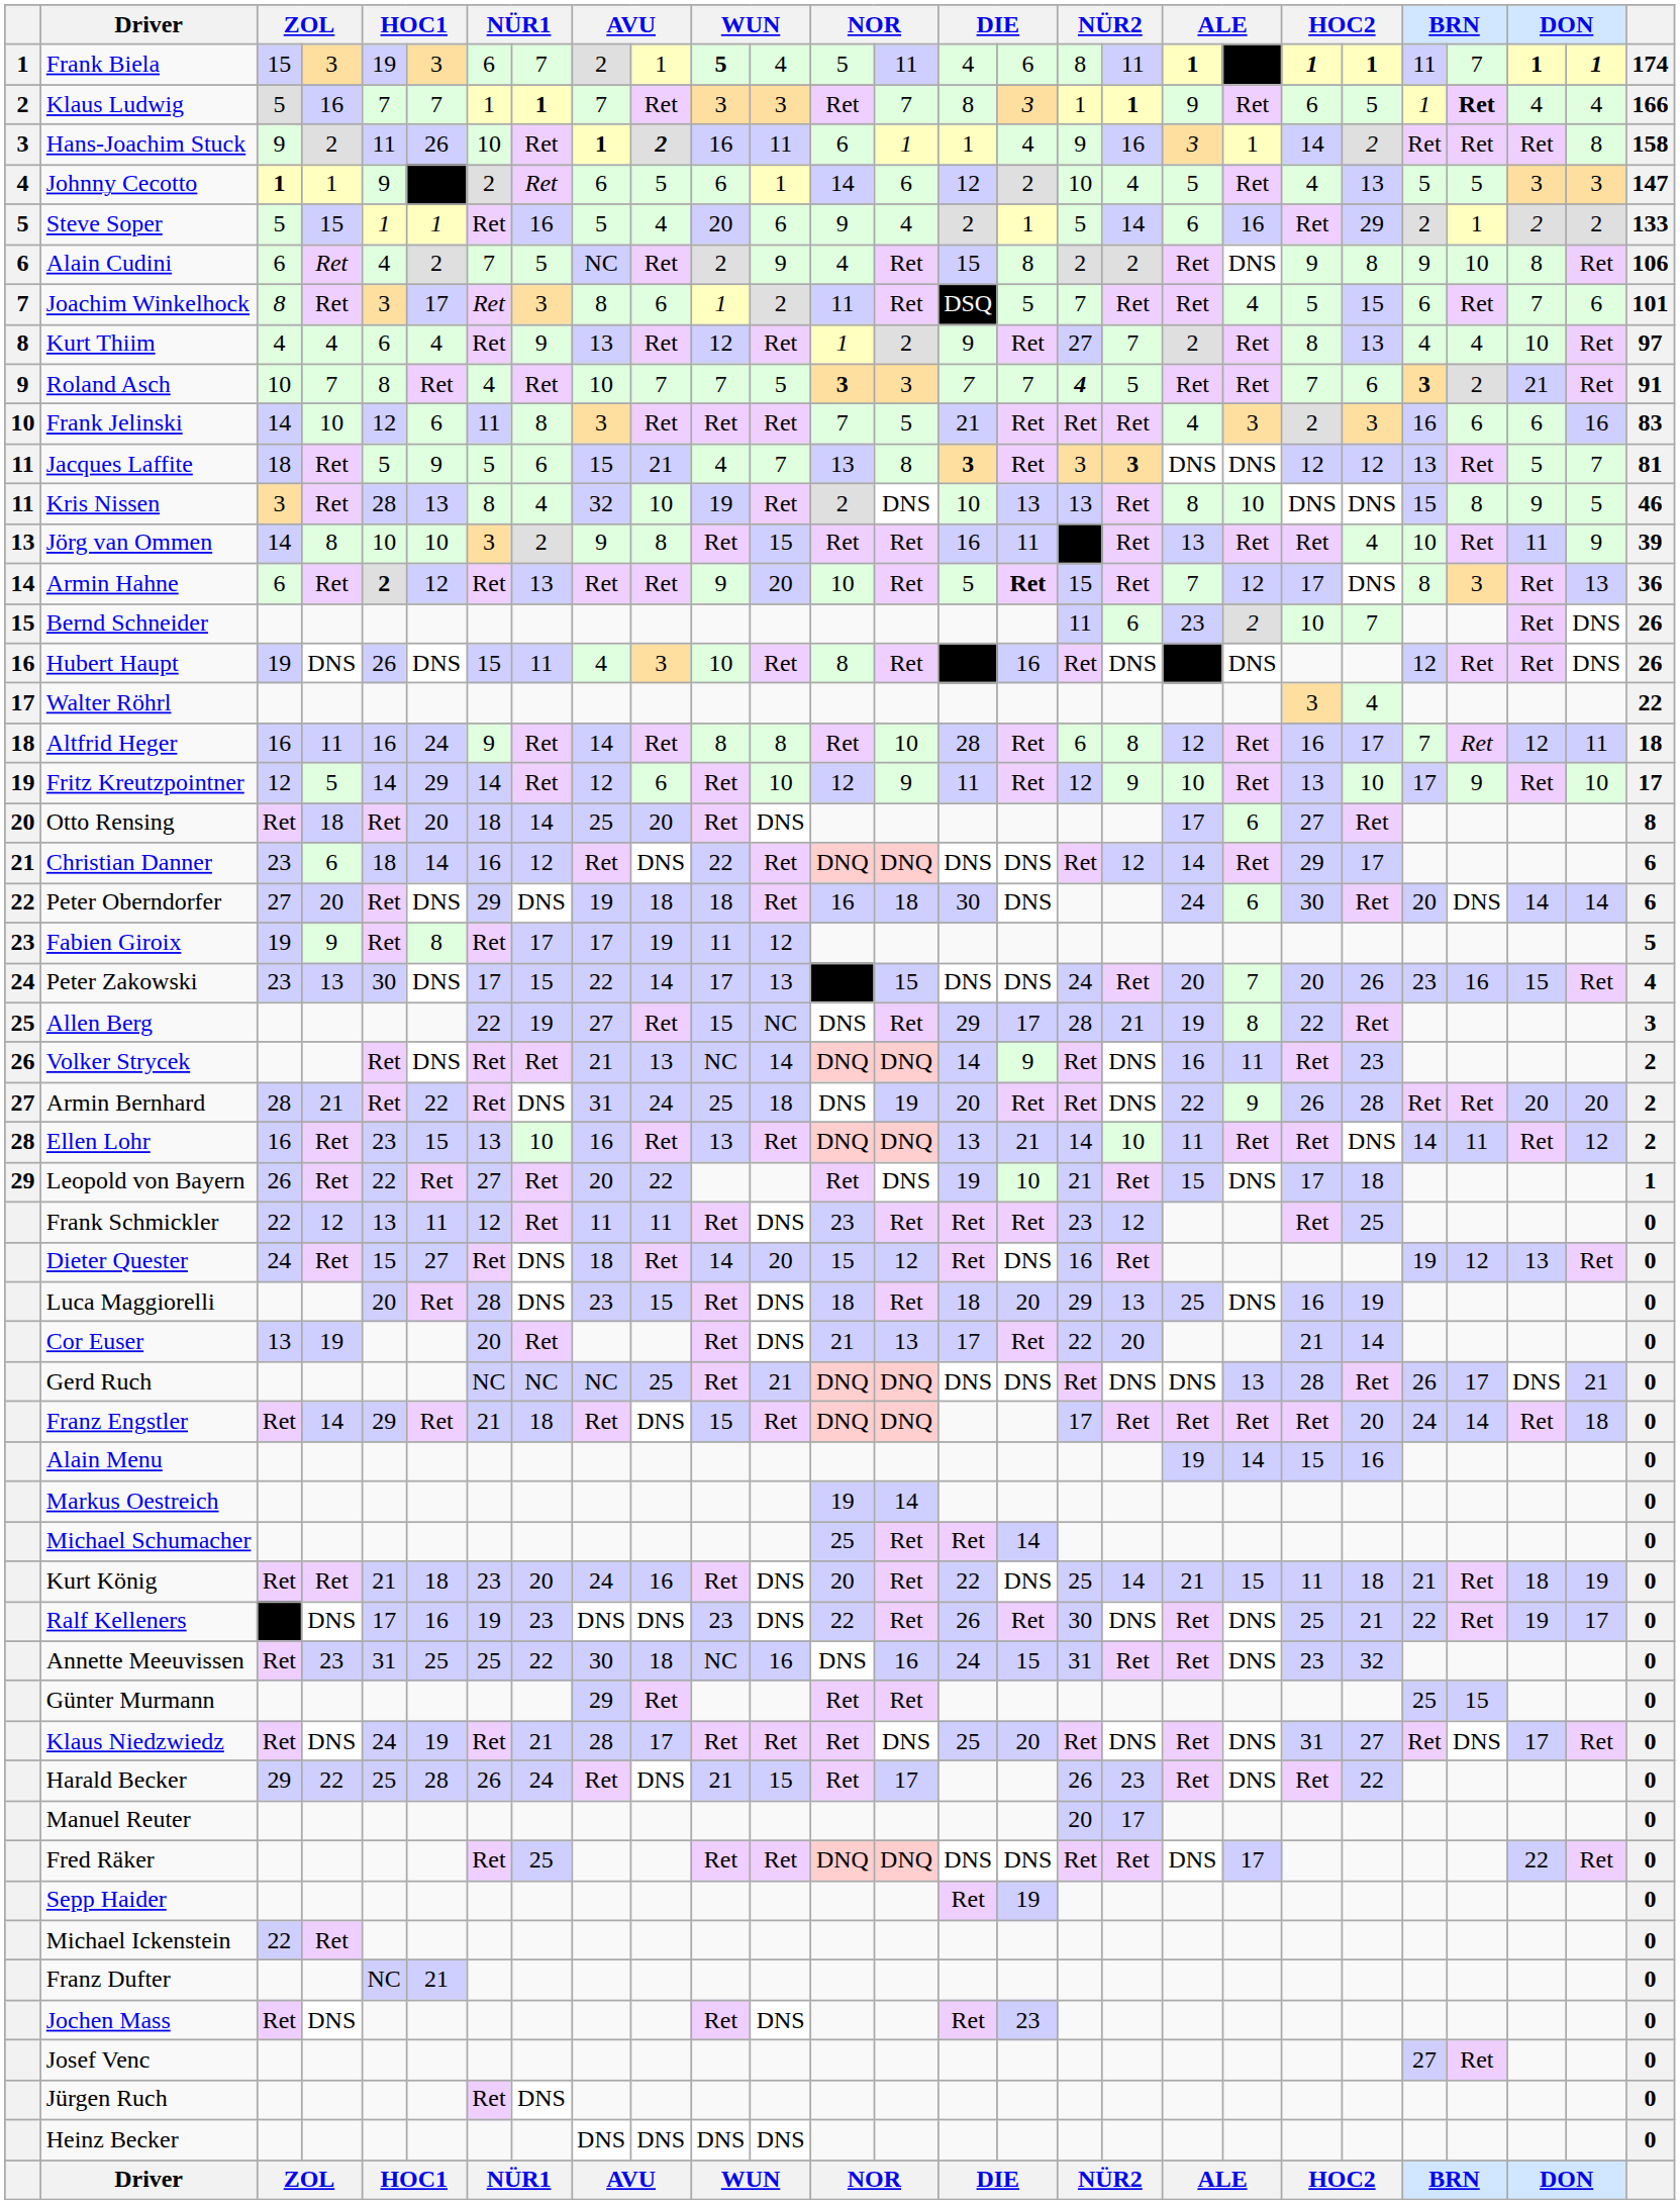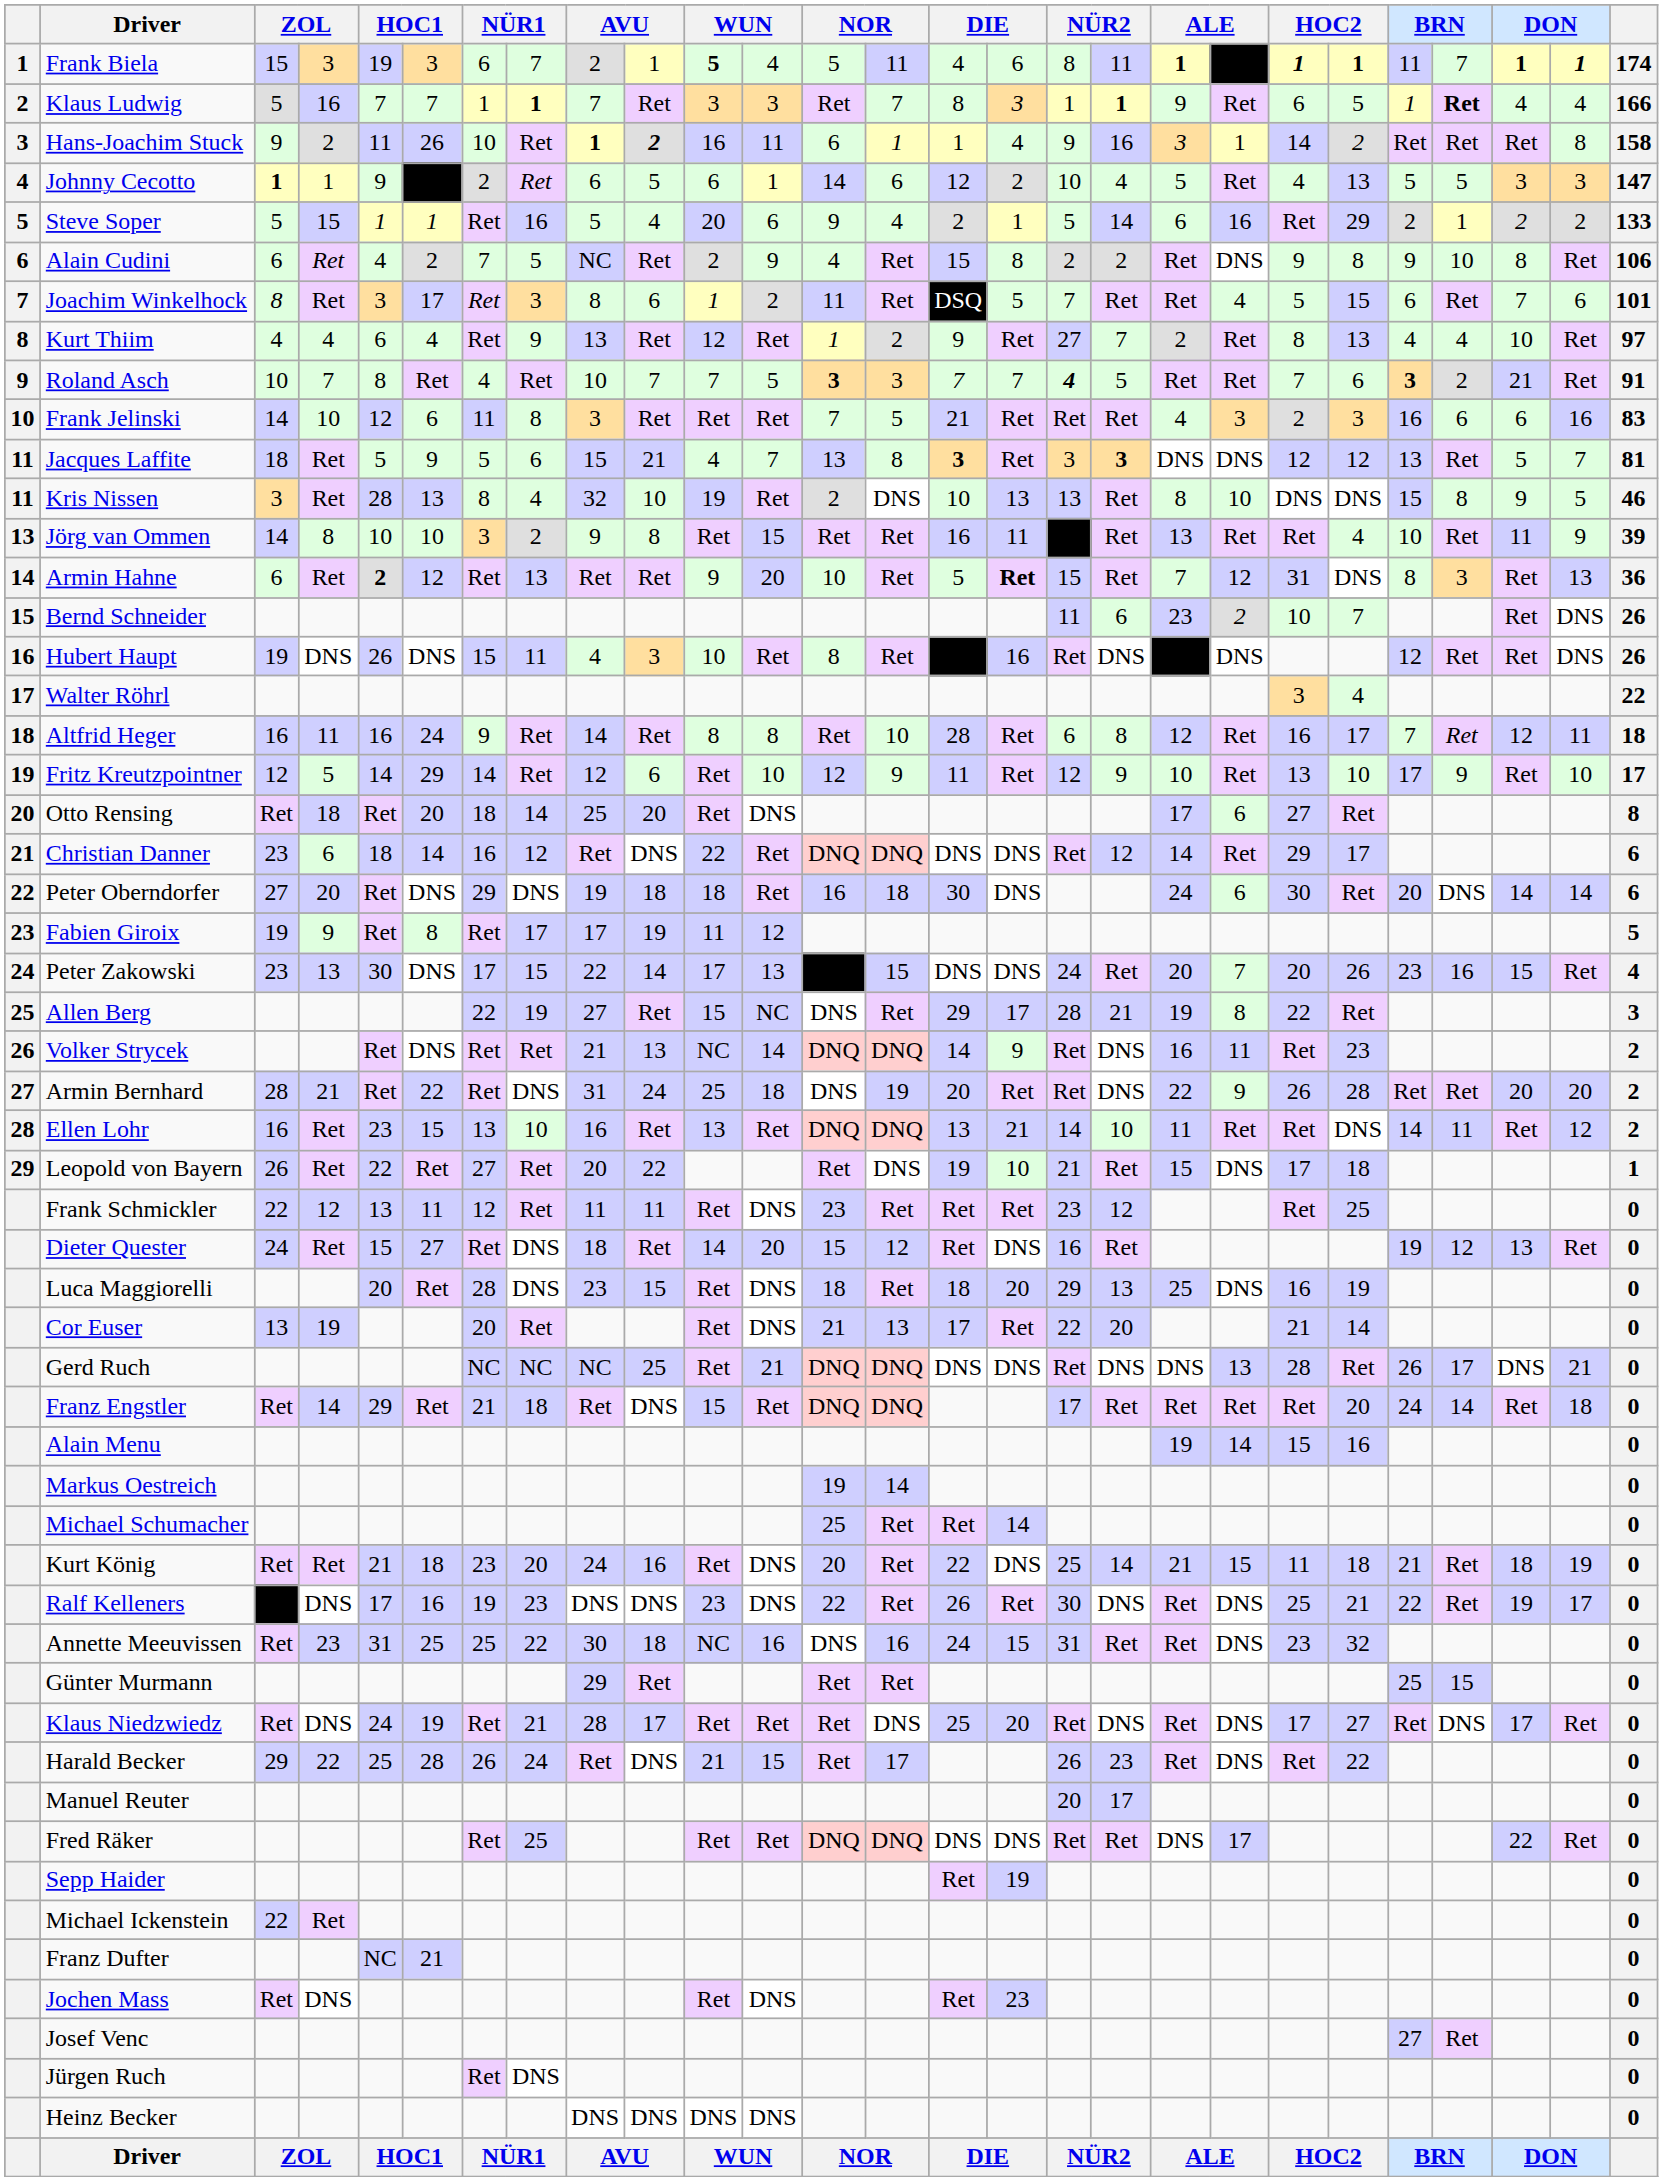Armin Hahne | column 21: 17 -> 31
Klaus Niedzwiedz | column 21: 31 -> 17
